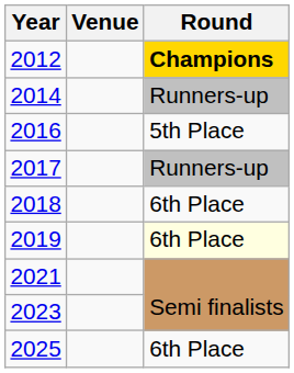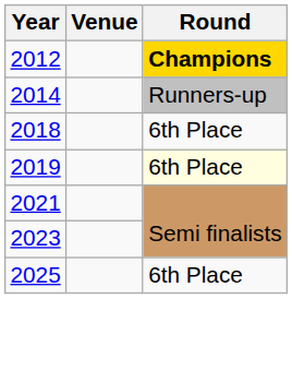- row: 2016 | 5th Place
- row: 2017 | Runners-up
